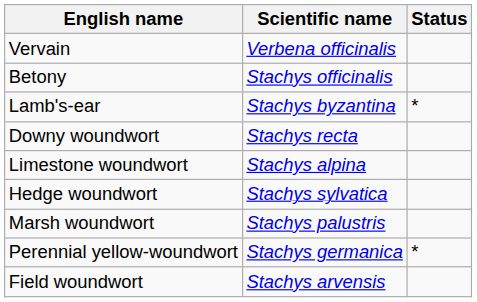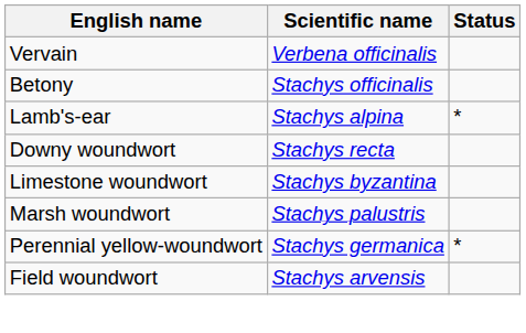Lamb's-ear | Scientific name: Stachys byzantina -> Stachys alpina
Limestone woundwort | Scientific name: Stachys alpina -> Stachys byzantina
- row: Hedge woundwort | Stachys sylvatica
